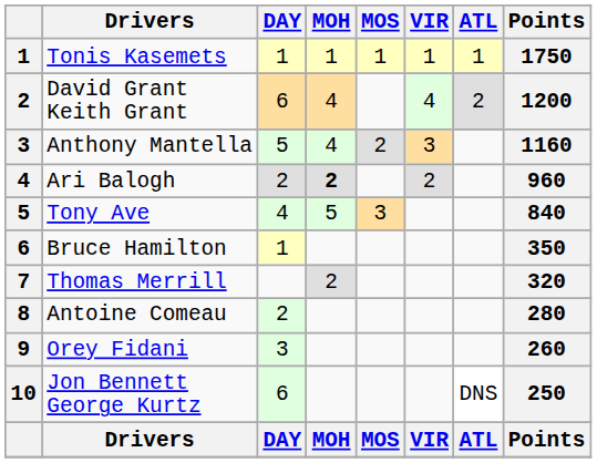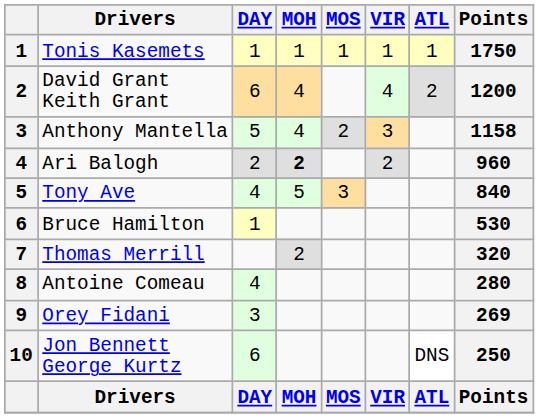Anthony Mantella | Points: 1160 -> 1158
Bruce Hamilton | Points: 350 -> 530
Antoine Comeau | DAY: 2 -> 4
Orey Fidani | Points: 260 -> 269
